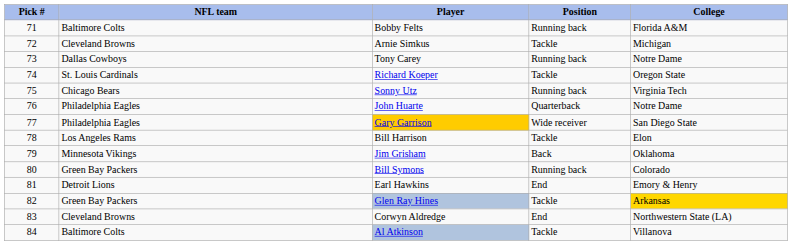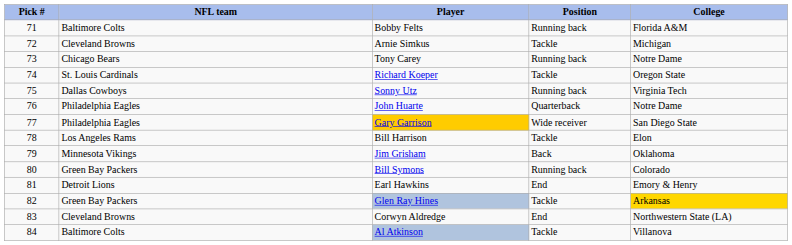Tony Carey | NFL team: Dallas Cowboys -> Chicago Bears
Sonny Utz | NFL team: Chicago Bears -> Dallas Cowboys
